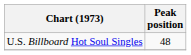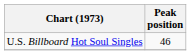U.S. Billboard Hot Soul Singles | Peak position: 48 -> 46
